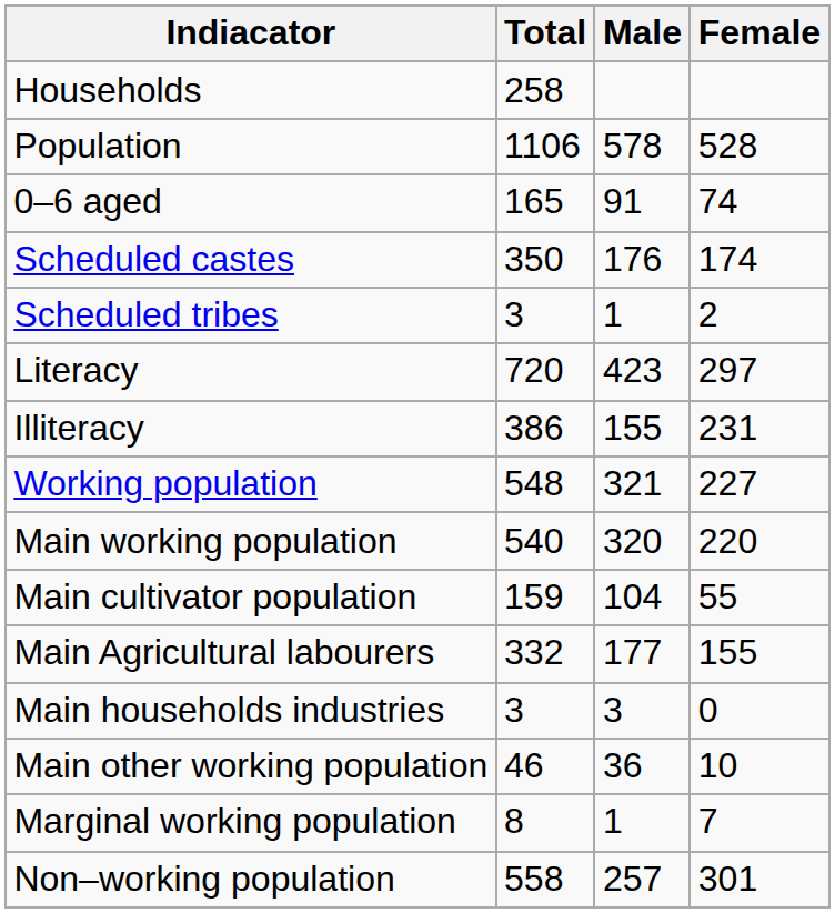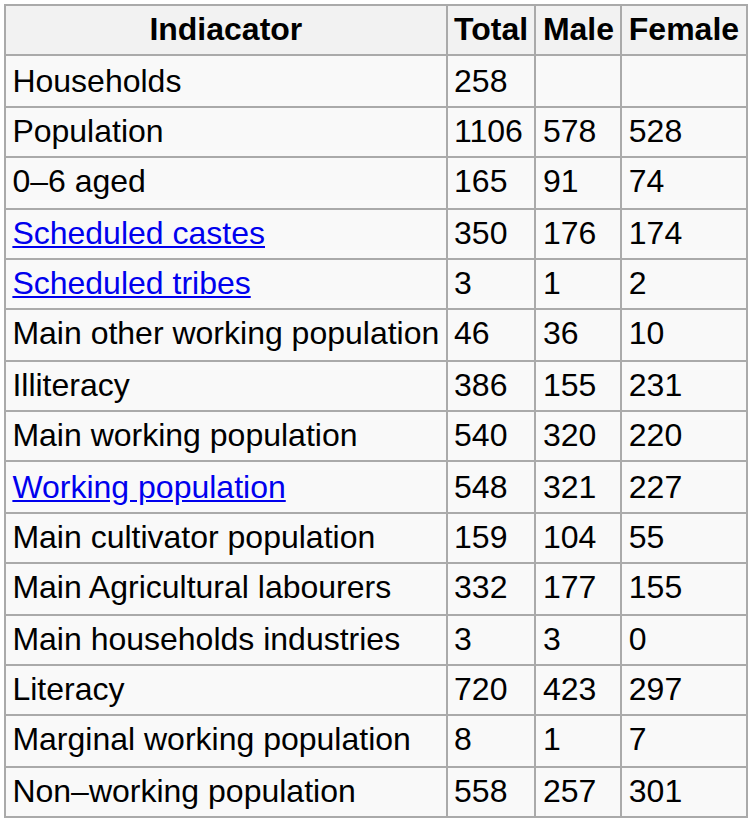rows swapped: Literacy <-> Main other working population
rows swapped: Working population <-> Main working population
